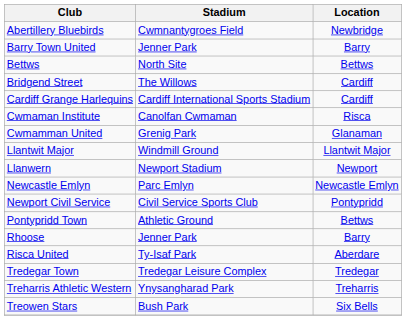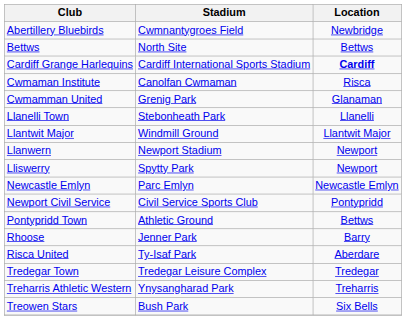- row: Barry Town United | Jenner Park | Barry
- row: Bridgend Street | The Willows | Cardiff
Cardiff Grange Harlequins | Location: normal -> bold
+ row: Llanelli Town | Stebonheath Park | Llanelli
+ row: Lliswerry | Spytty Park | Newport
